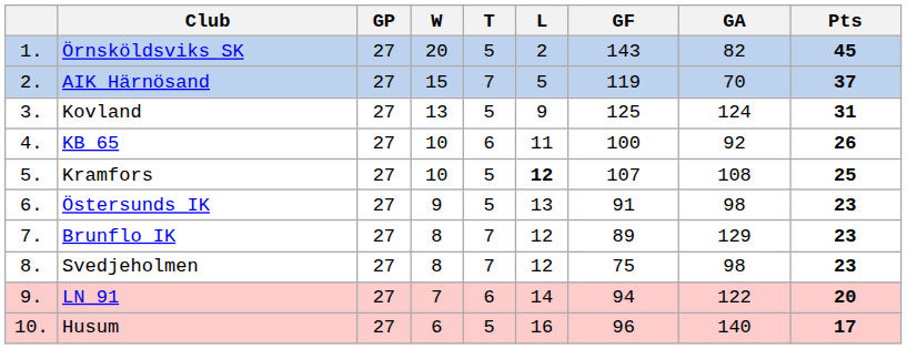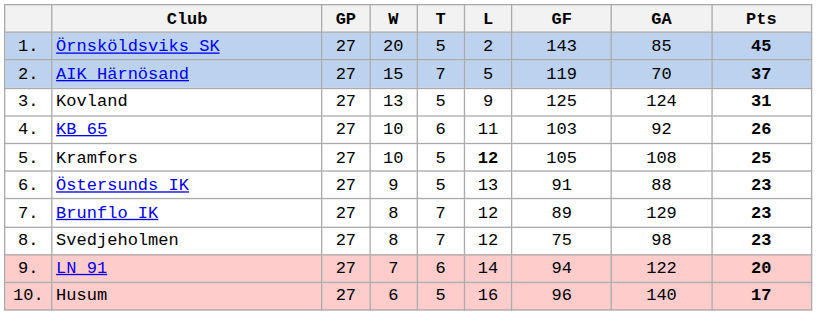Örnsköldsviks SK | GA: 82 -> 85
KB 65 | GF: 100 -> 103
Kramfors | GF: 107 -> 105
Östersunds IK | GA: 98 -> 88
